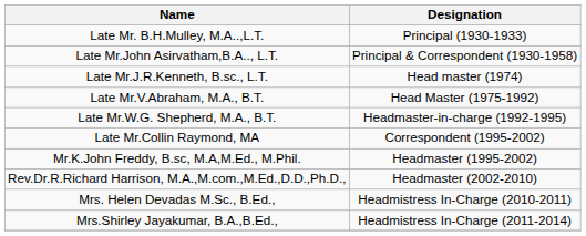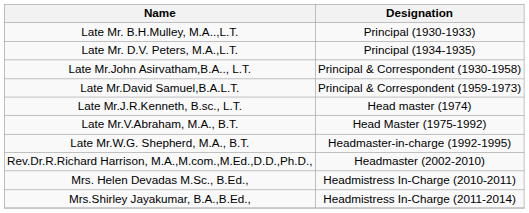+ row: Late Mr. D.V. Peters, M.A.,L.T. | Principal (1934-1935)
+ row: Late Mr.David Samuel,B.A.L.T. | Principal & Correspondent (1959-1973)
- row: Late Mr.Collin Raymond, MA | Correspondent (1995-2002)
- row: Mr.K.John Freddy, B.sc, M.A,M.Ed., M.Phil. | Headmaster (1995-2002)
